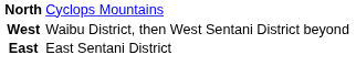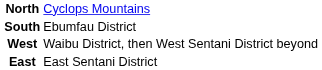+ row: South | Ebumfau District
